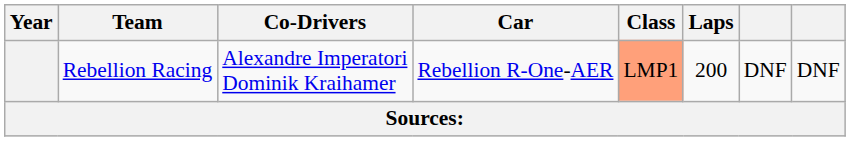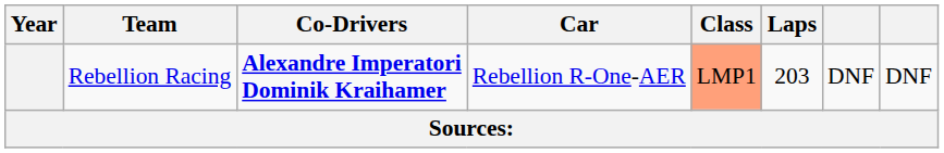Rebellion Racing | Co-Drivers: normal -> bold
Rebellion Racing | Laps: 200 -> 203
